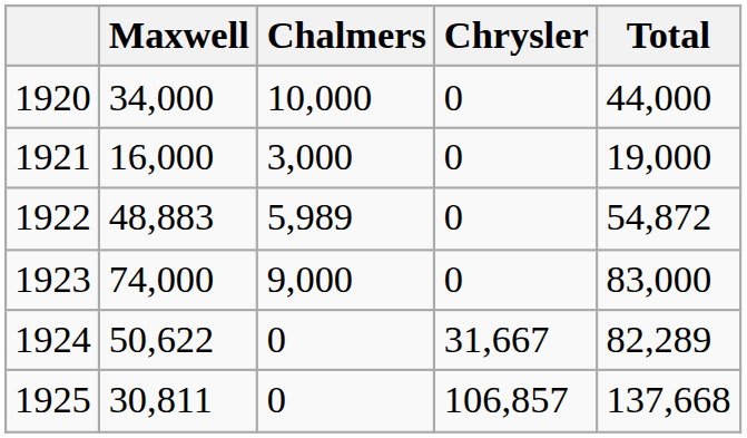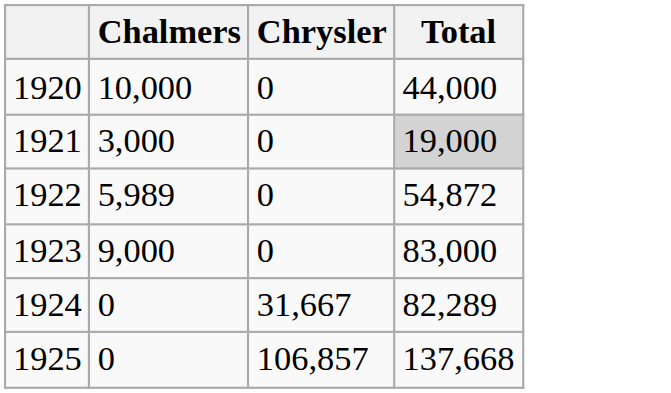- column: Maxwell | 34,000 | 16,000 | 48,883 | 74,000 | 50,622 | 30,811
1921 | Total: no background -> lightgrey background
